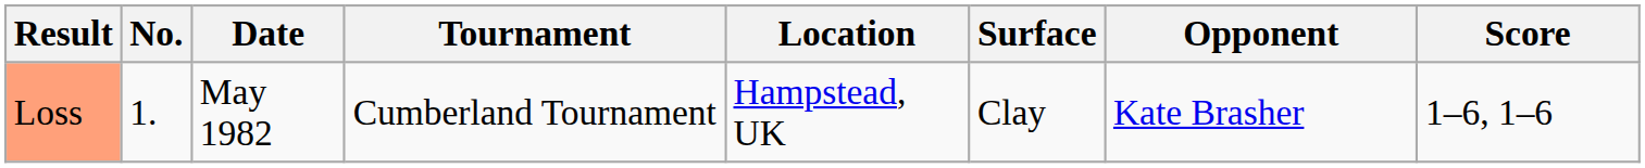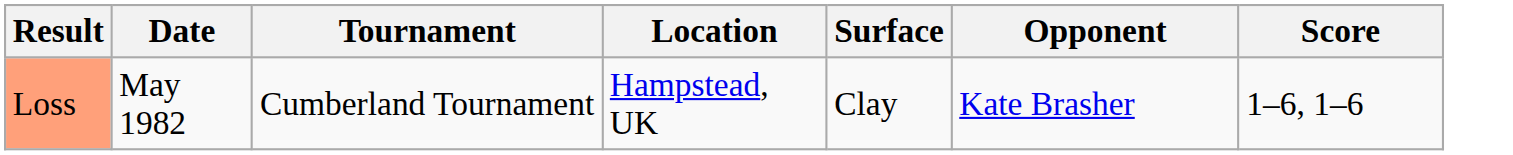- column: No. | 1.
